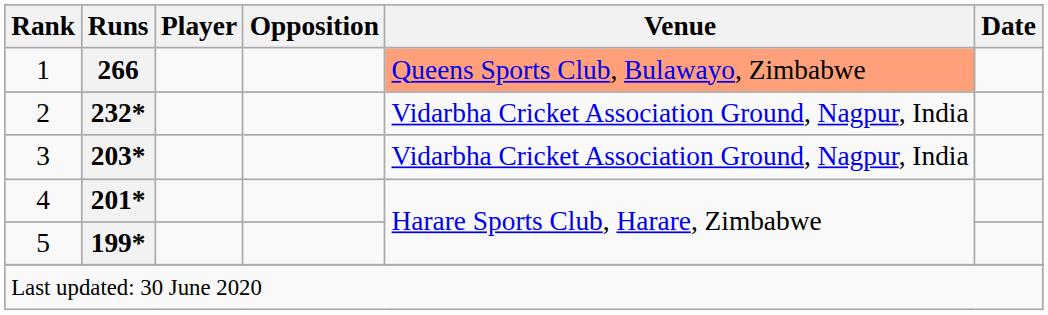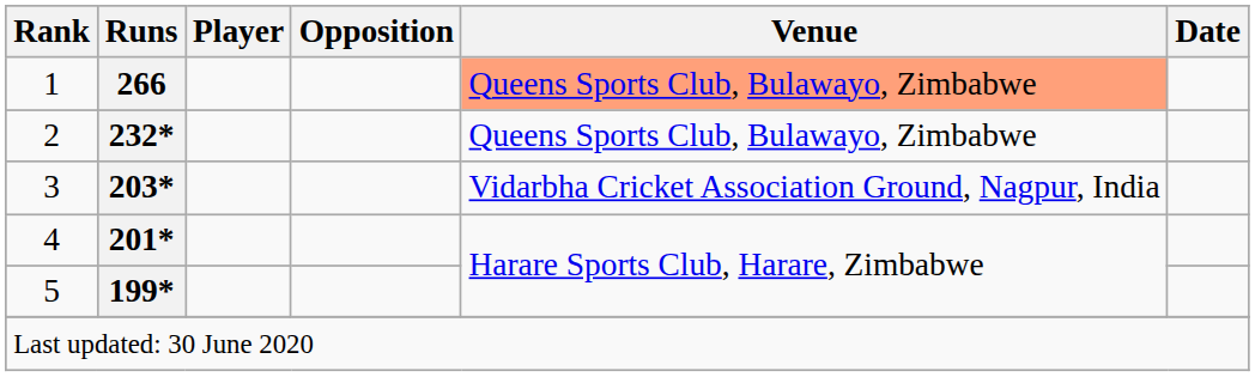2 | Venue: Vidarbha Cricket Association Ground, Nagpur, India -> Queens Sports Club, Bulawayo, Zimbabwe
